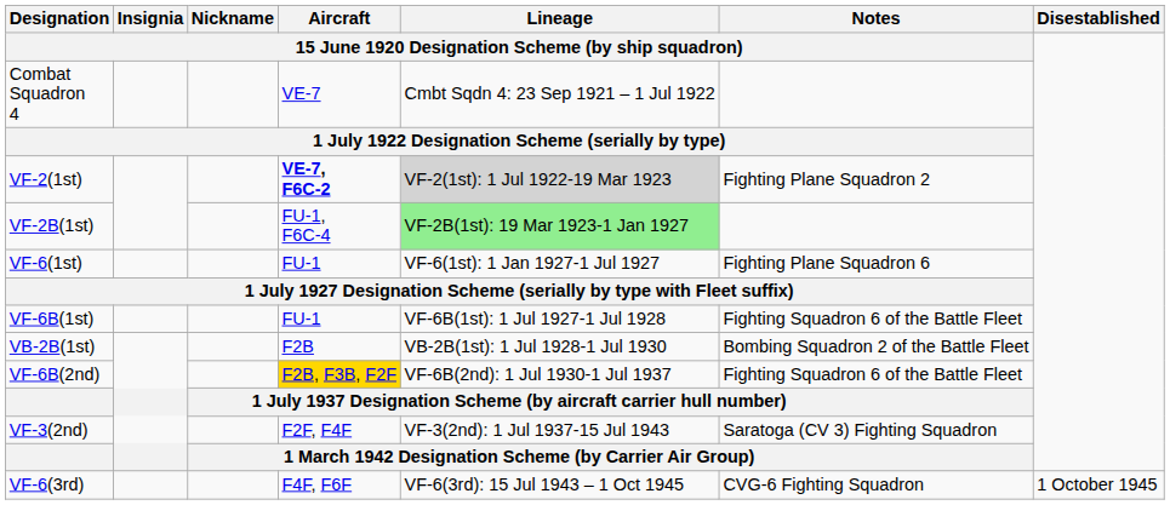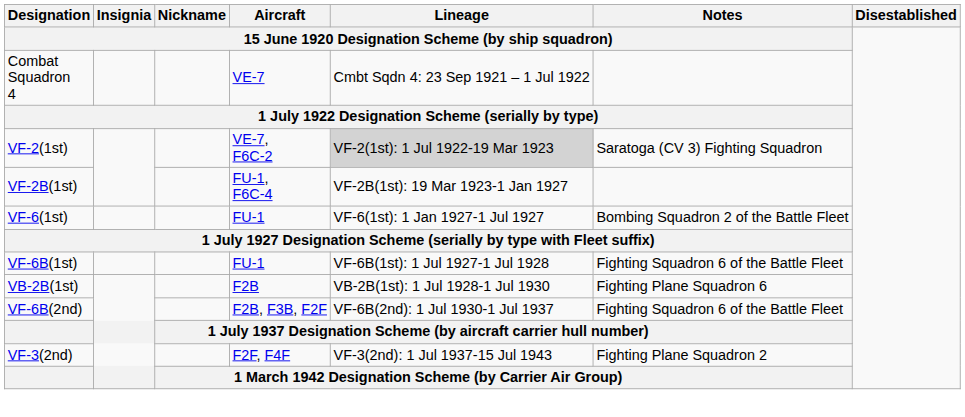VF-2(1st) | column 4: bold -> normal
VF-2(1st) | Notes / 15 June 1920 Designation Scheme (by ship squadron): Fighting Plane Squadron 2 -> Saratoga (CV 3) Fighting Squadron
VF-2B(1st) | Lineage / 15 June 1920 Designation Scheme (by ship squadron): lightgreen background -> no background
VF-6(1st) | Notes / 15 June 1920 Designation Scheme (by ship squadron): Fighting Plane Squadron 6 -> Bombing Squadron 2 of the Battle Fleet
VB-2B(1st) | Notes / 15 June 1920 Designation Scheme (by ship squadron): Bombing Squadron 2 of the Battle Fleet -> Fighting Plane Squadron 6
VF-6B(2nd) | column 4: gold background -> no background
VF-3(2nd) | Notes / 15 June 1920 Designation Scheme (by ship squadron): Saratoga (CV 3) Fighting Squadron -> Fighting Plane Squadron 2
- row: VF-6(3rd) | F4F, F6F | VF-6(3rd): 15 Jul 1943 – 1 Oct 1945 | CVG-6 Fighting Squadron | 1 October 1945
